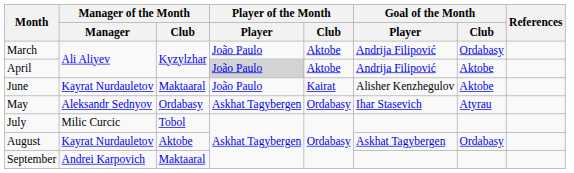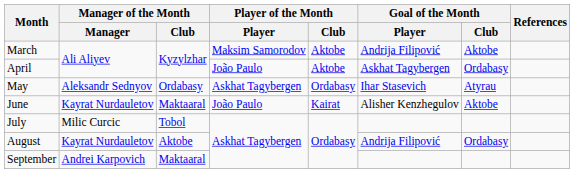March | Player of the Month / Player: João Paulo -> Maksim Samorodov
March | Goal of the Month / Club: Ordabasy -> Aktobe
April | Player of the Month / Player: lightgrey background -> no background
April | Goal of the Month / Player: Andrija Filipović -> Askhat Tagybergen
April | Goal of the Month / Club: Aktobe -> Ordabasy
rows swapped: May <-> June
August | Goal of the Month / Player: Askhat Tagybergen -> Andrija Filipović
